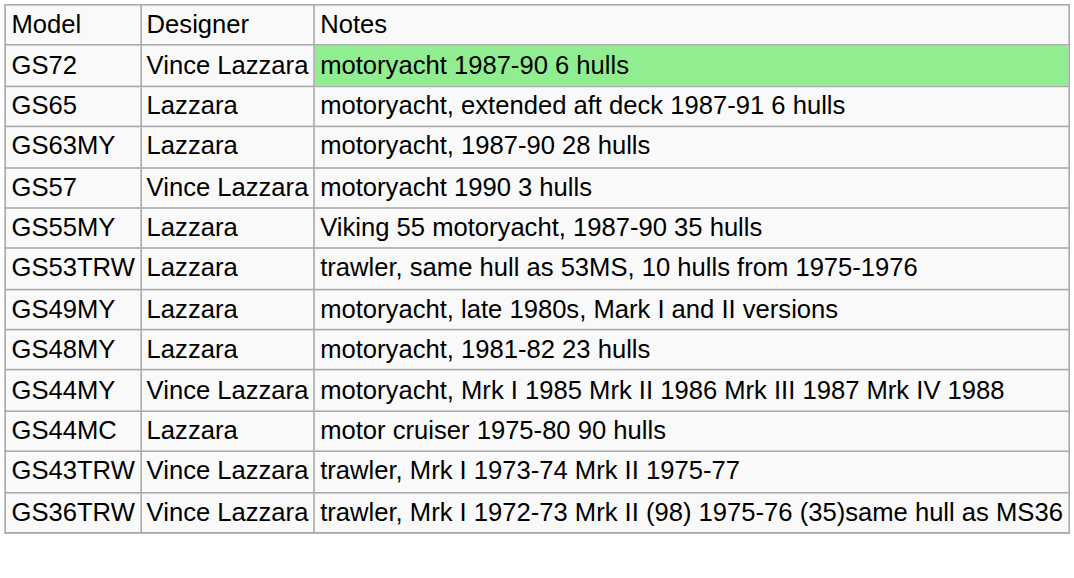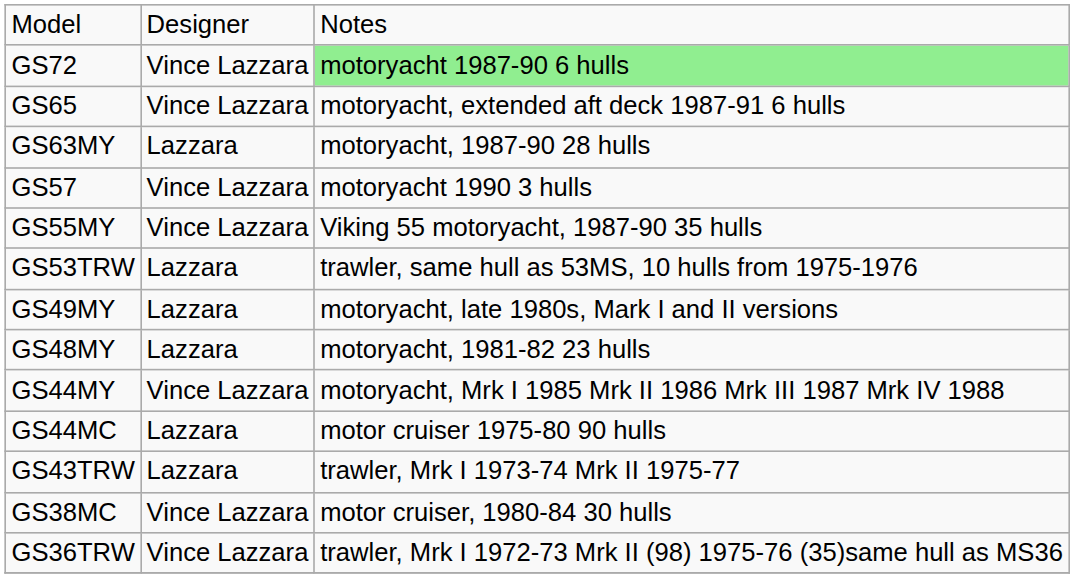GS65 | column 2: Lazzara -> Vince Lazzara
GS55MY | column 2: Lazzara -> Vince Lazzara
GS43TRW | column 2: Vince Lazzara -> Lazzara
+ row: GS38MC | Vince Lazzara | motor cruiser, 1980-84 30 hulls
